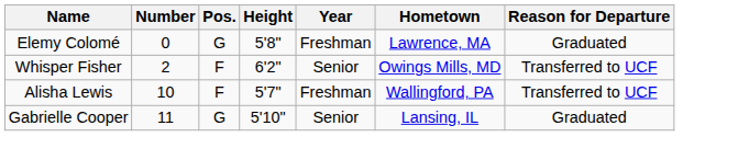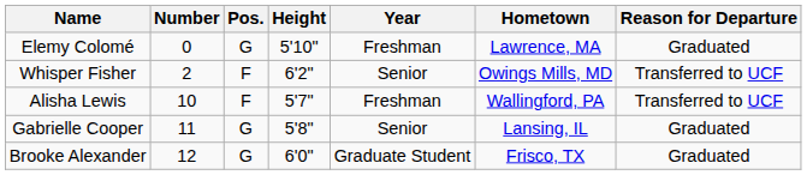Elemy Colomé | Height: 5'8" -> 5'10"
Gabrielle Cooper | Height: 5'10" -> 5'8"
+ row: Brooke Alexander | 12 | G | 6'0" | Graduate Student | Frisco, TX | Graduated
